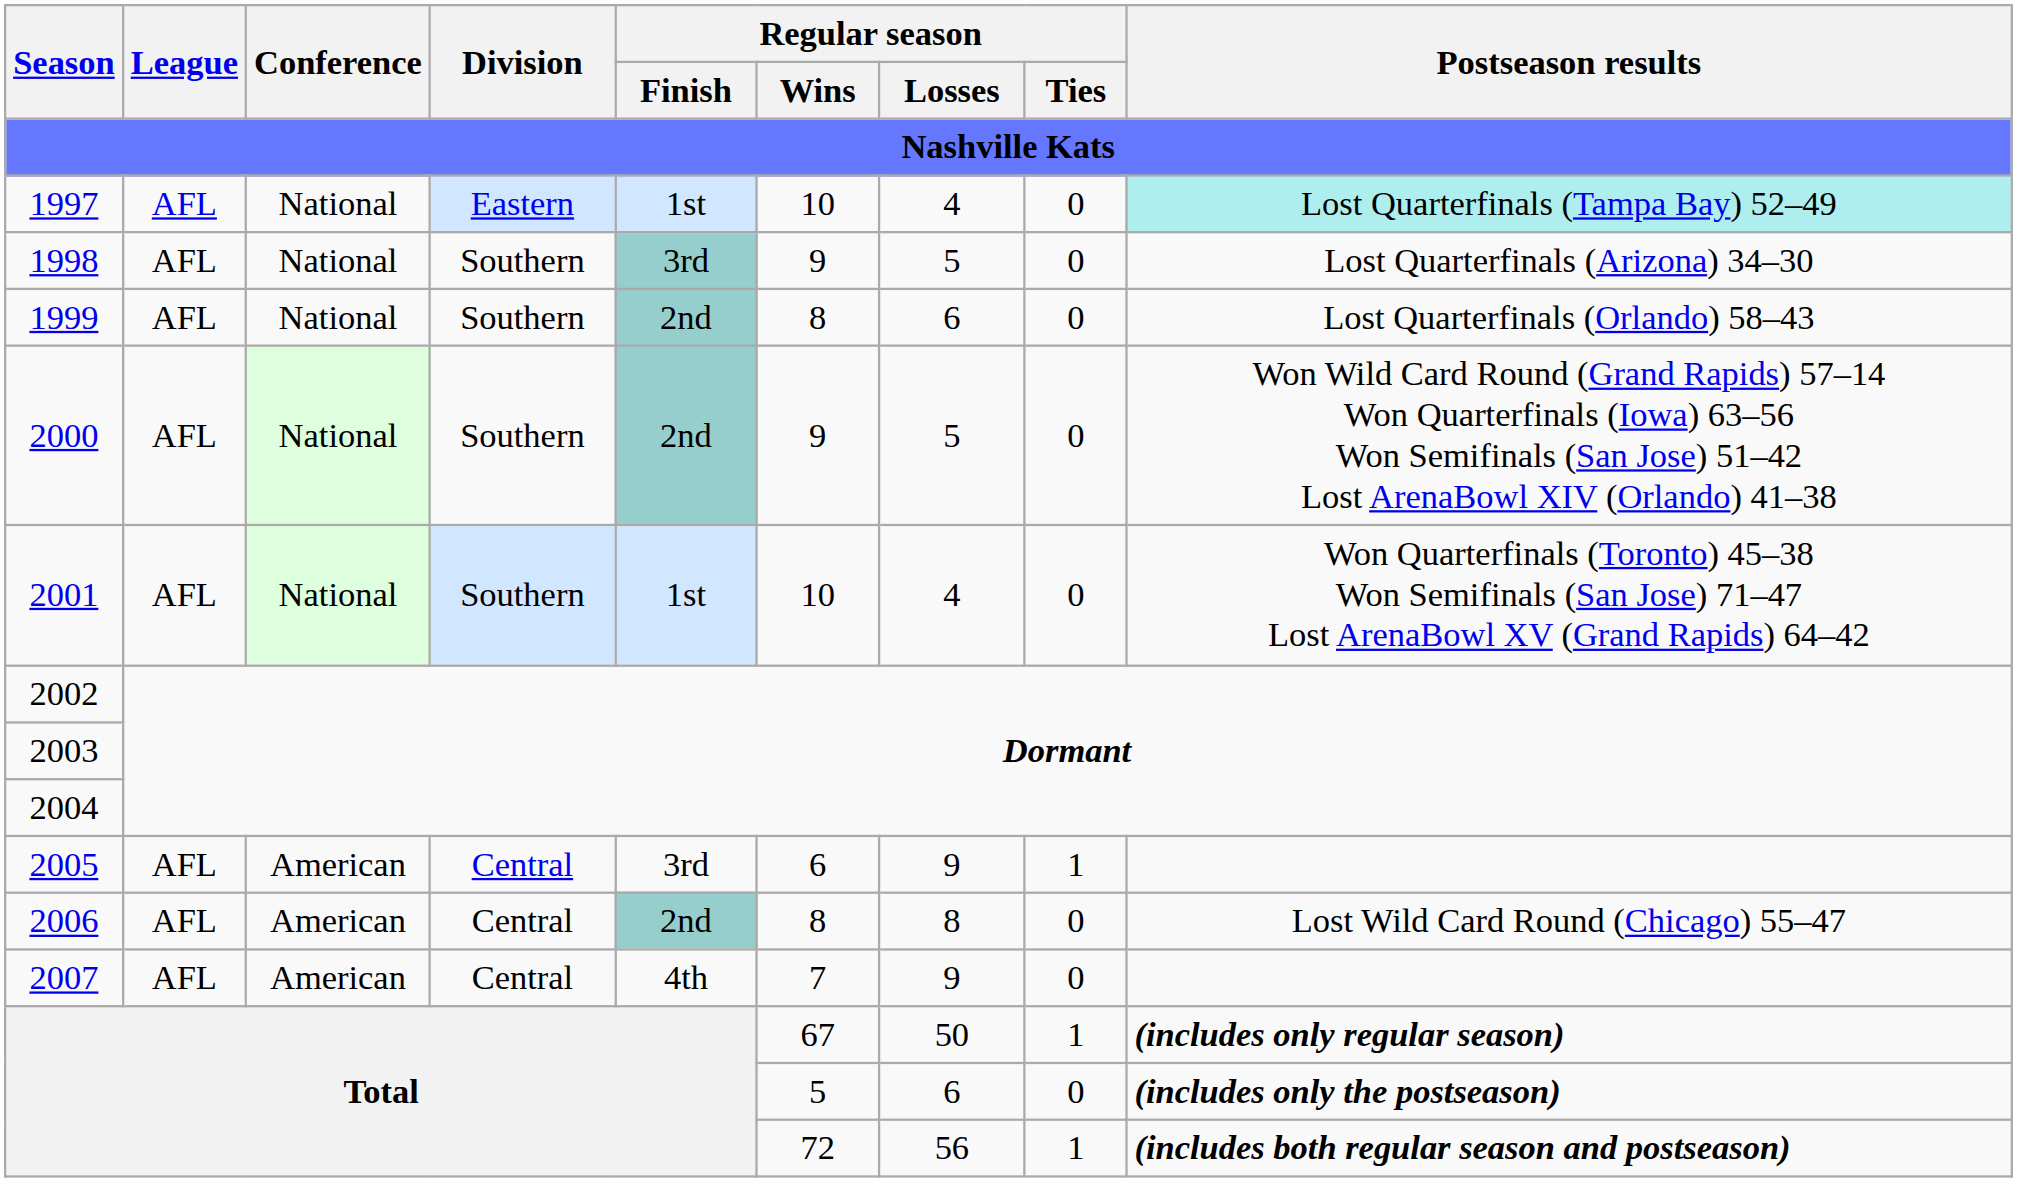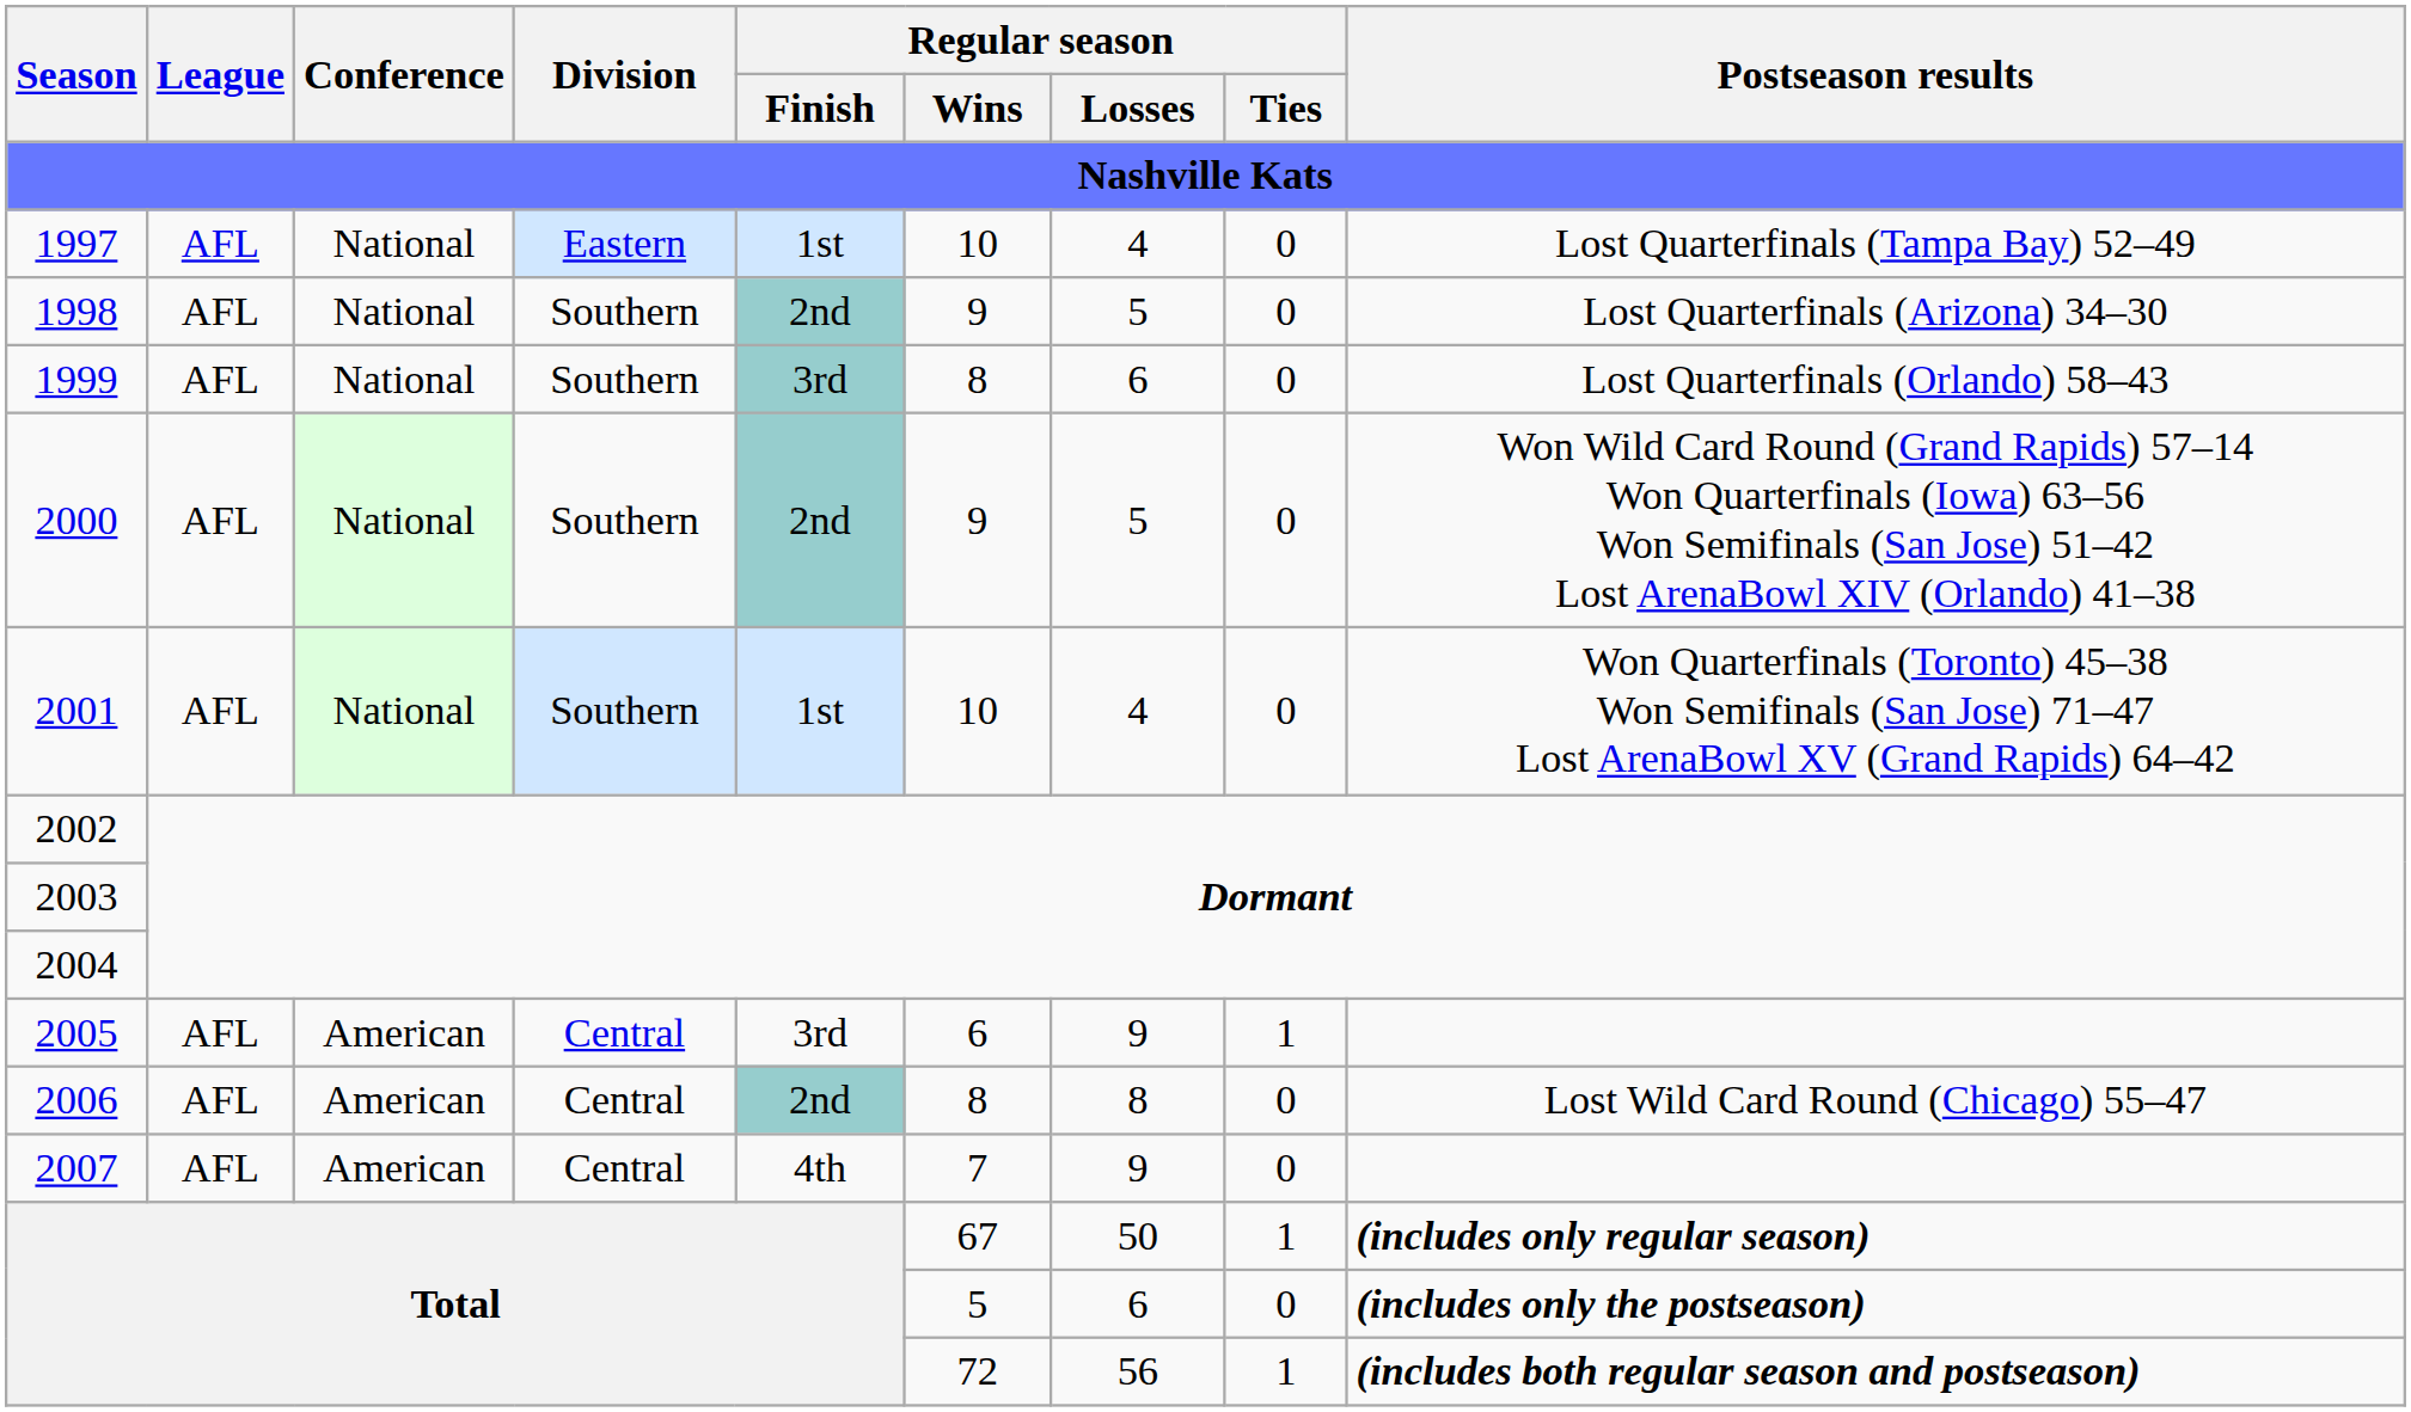1997 | Postseason results: paleturquoise background -> no background
1998 | Regular season / Finish: 3rd -> 2nd
1999 | Regular season / Finish: 2nd -> 3rd
